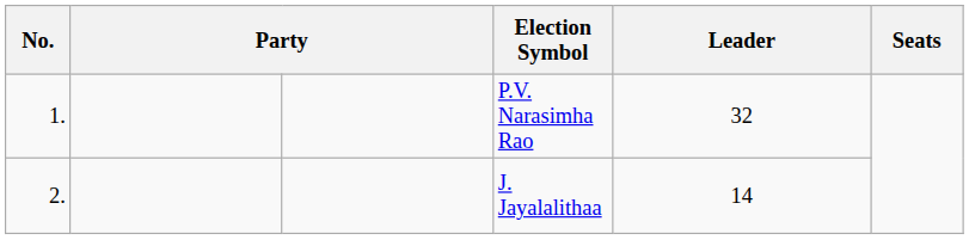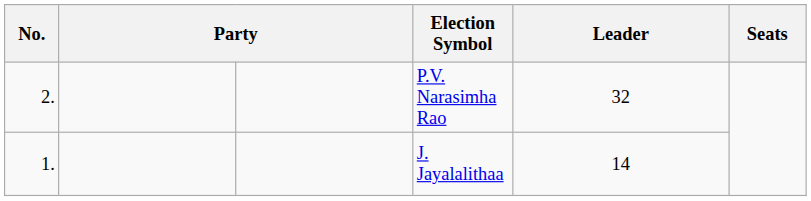P.V. Narasimha Rao | No.: 1. -> 2.
J. Jayalalithaa | No.: 2. -> 1.
